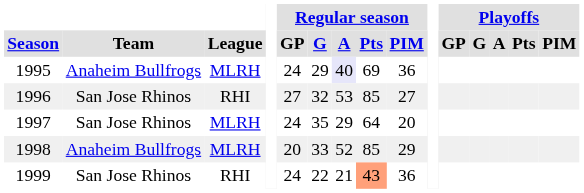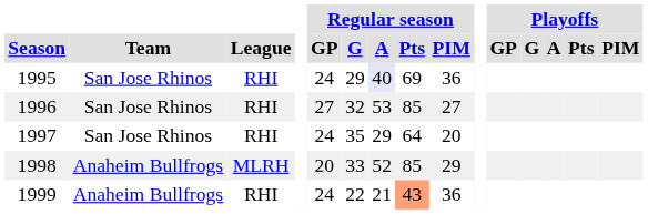1995 | Team: Anaheim Bullfrogs -> San Jose Rhinos
1995 | League: MLRH -> RHI
1997 | League: MLRH -> RHI
1999 | Team: San Jose Rhinos -> Anaheim Bullfrogs
